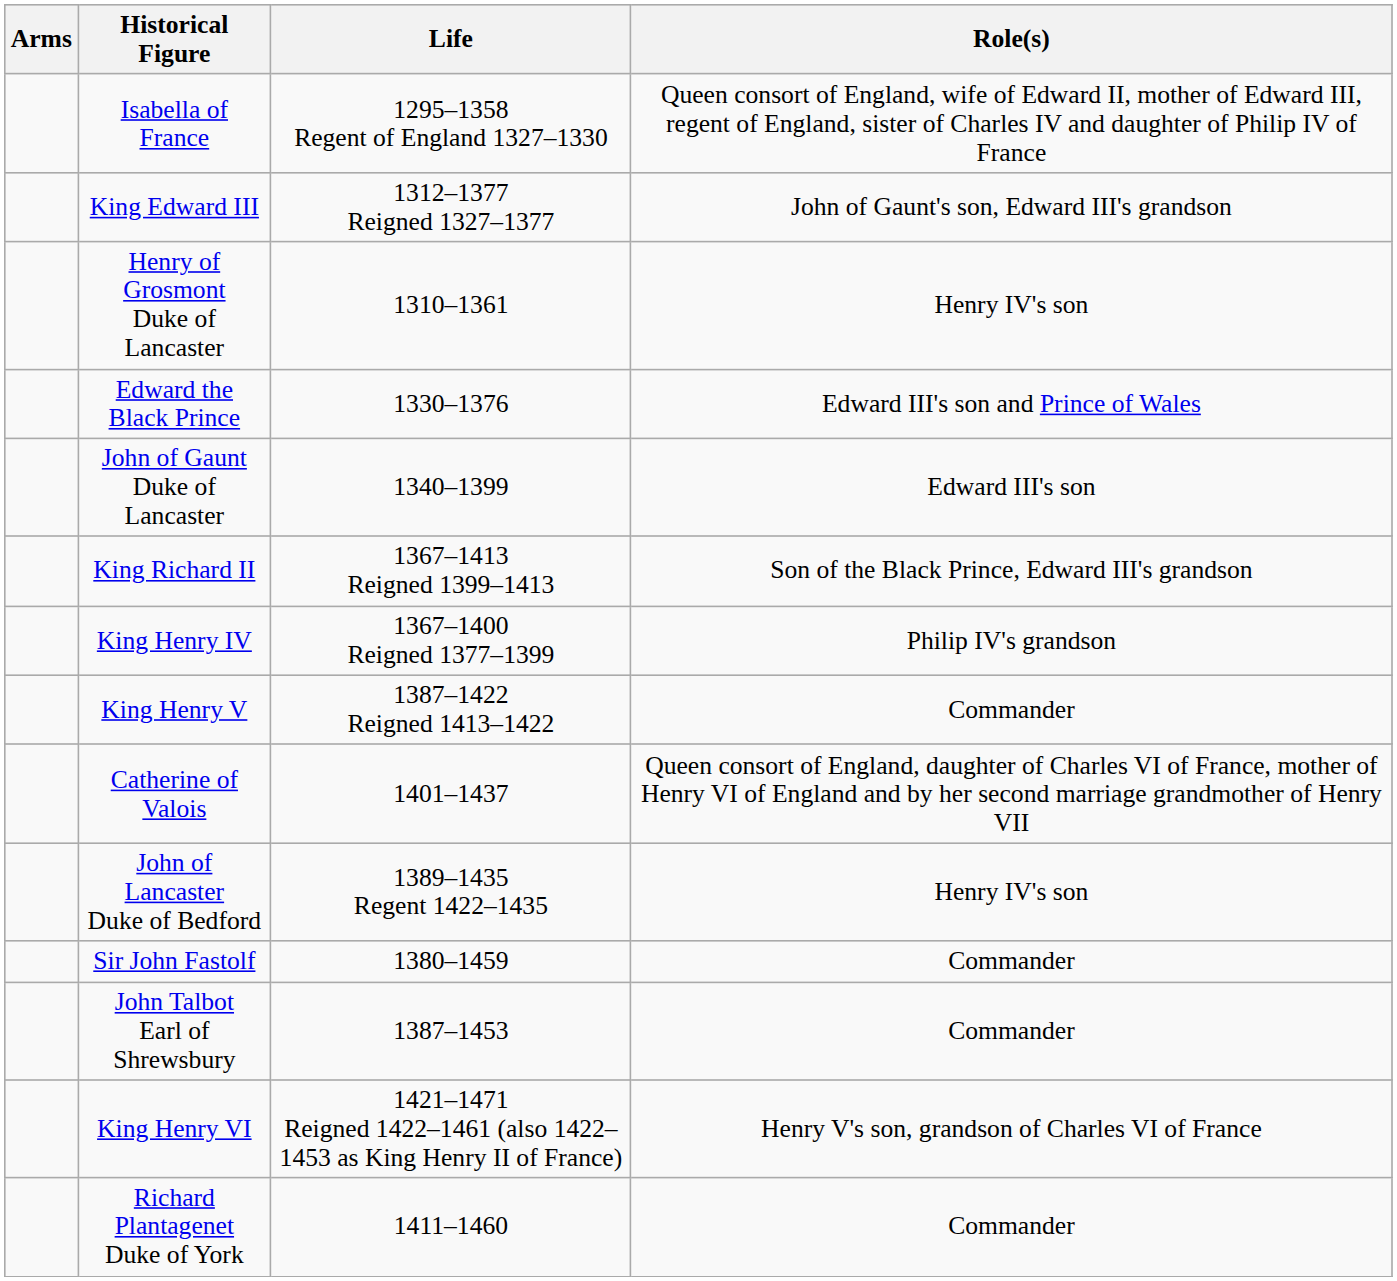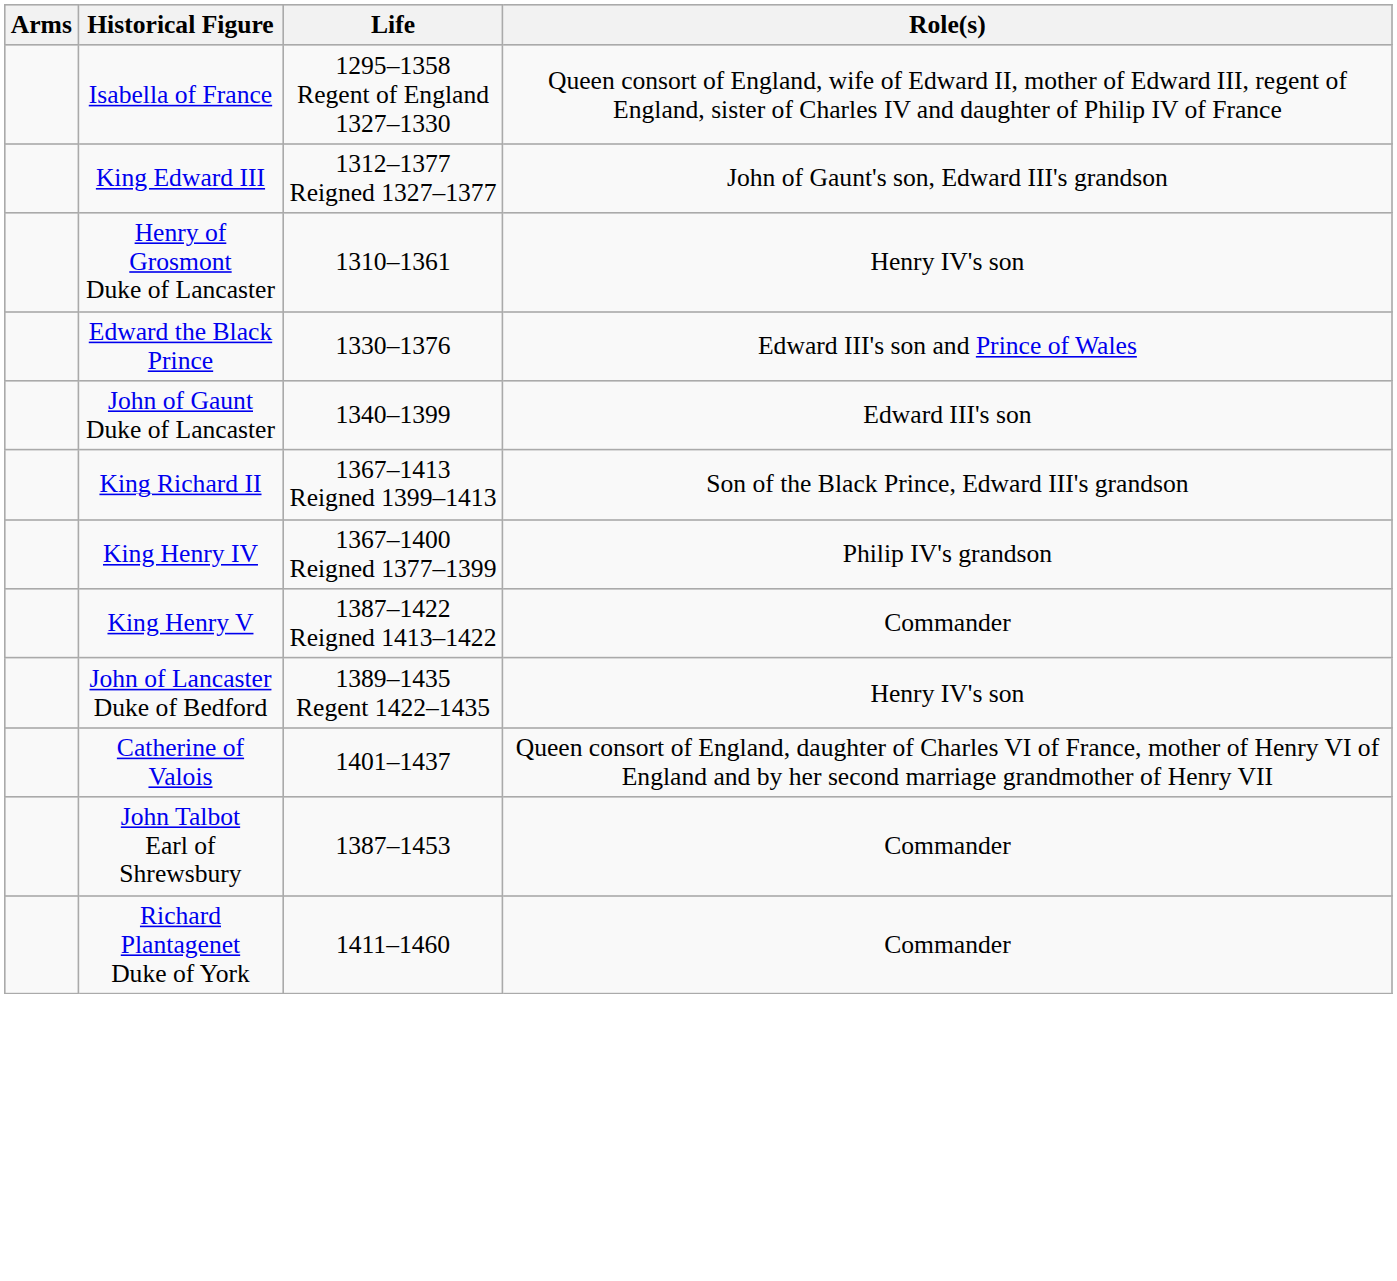rows swapped: Catherine of Valois <-> John of Lancaster Duke of Bedford
- row: Sir John Fastolf | 1380–1459 | Commander
- row: King Henry VI | 1421–1471 Reigned 1422–1461 (also 1422–1453 as King Henry II of France) | Henry V's son, grandson of Charles VI of France
